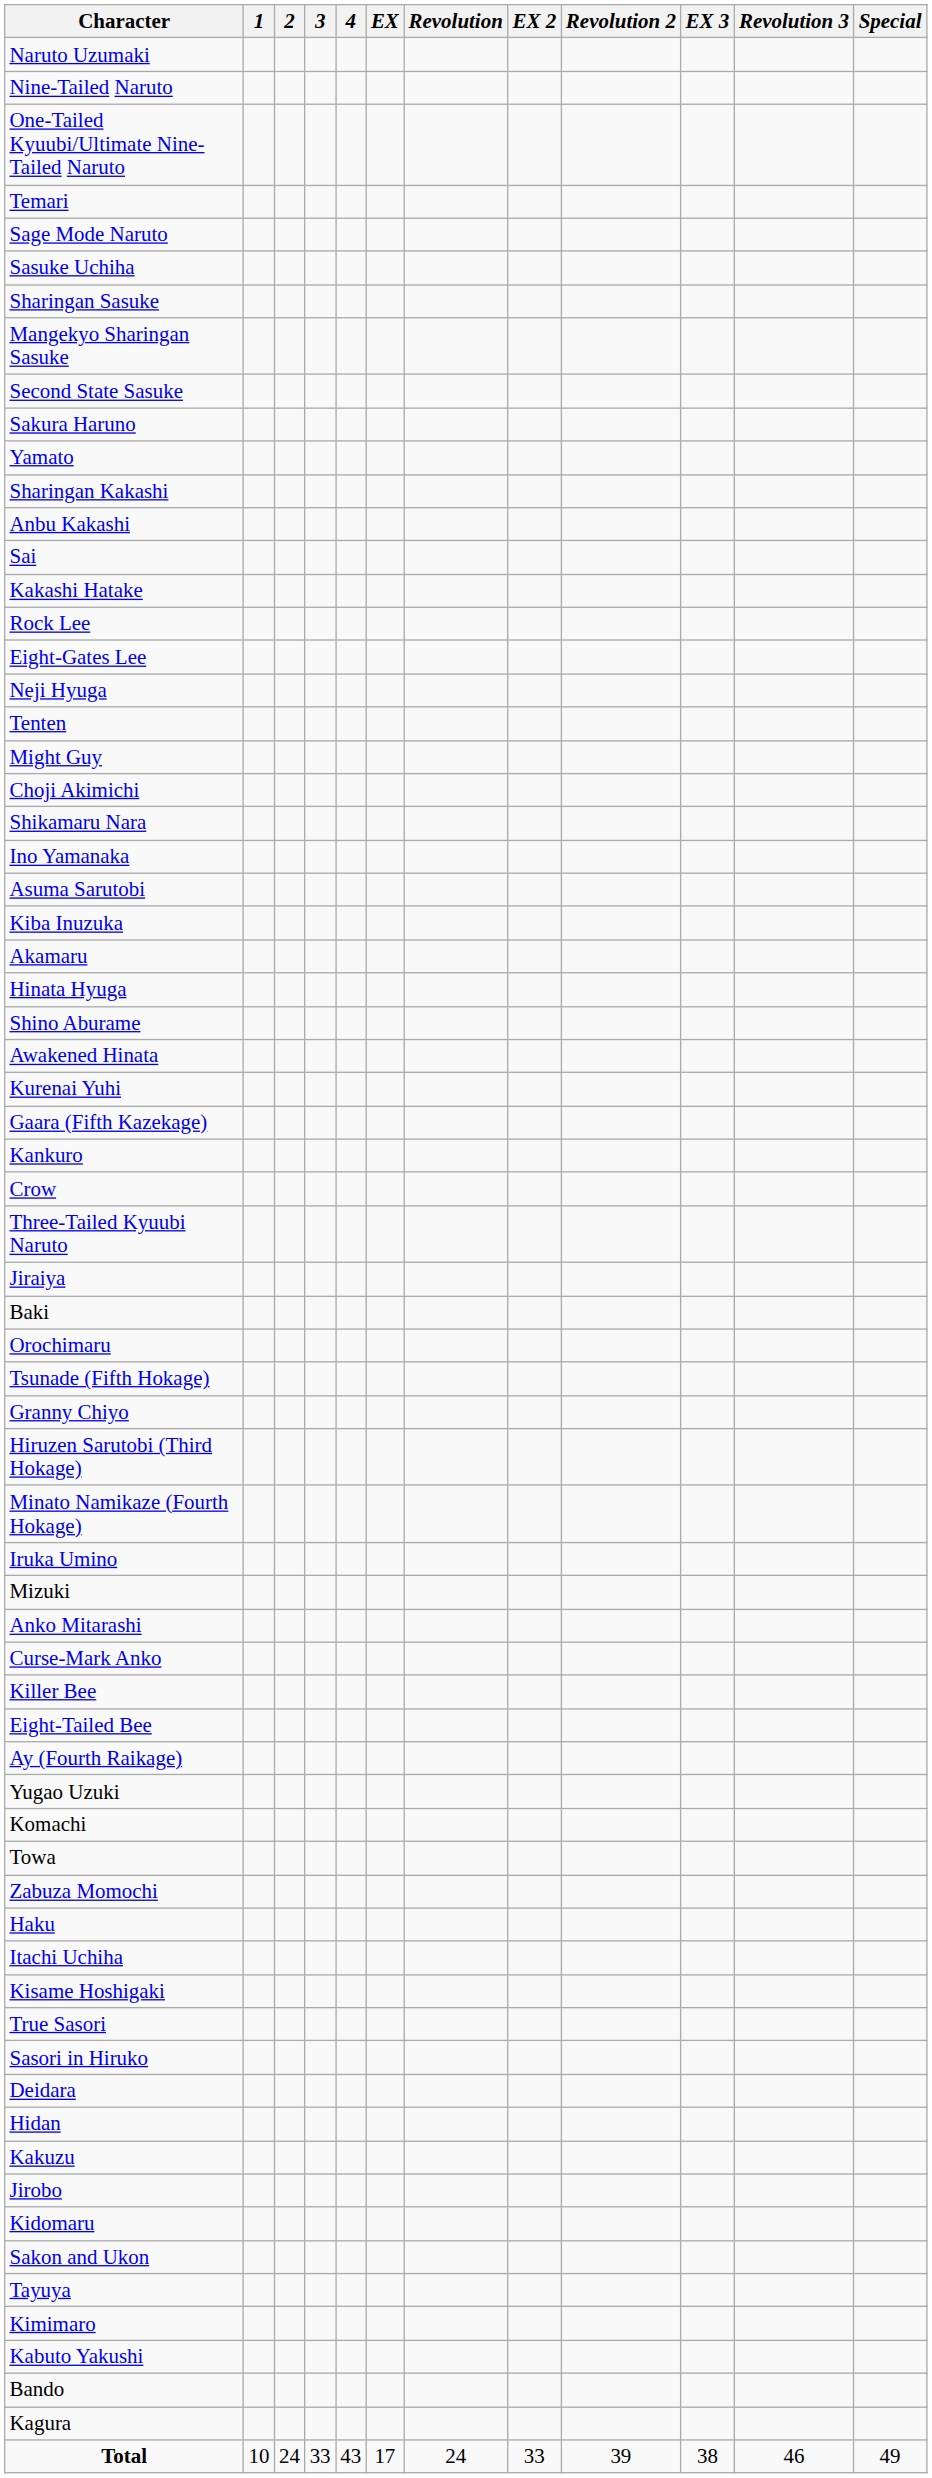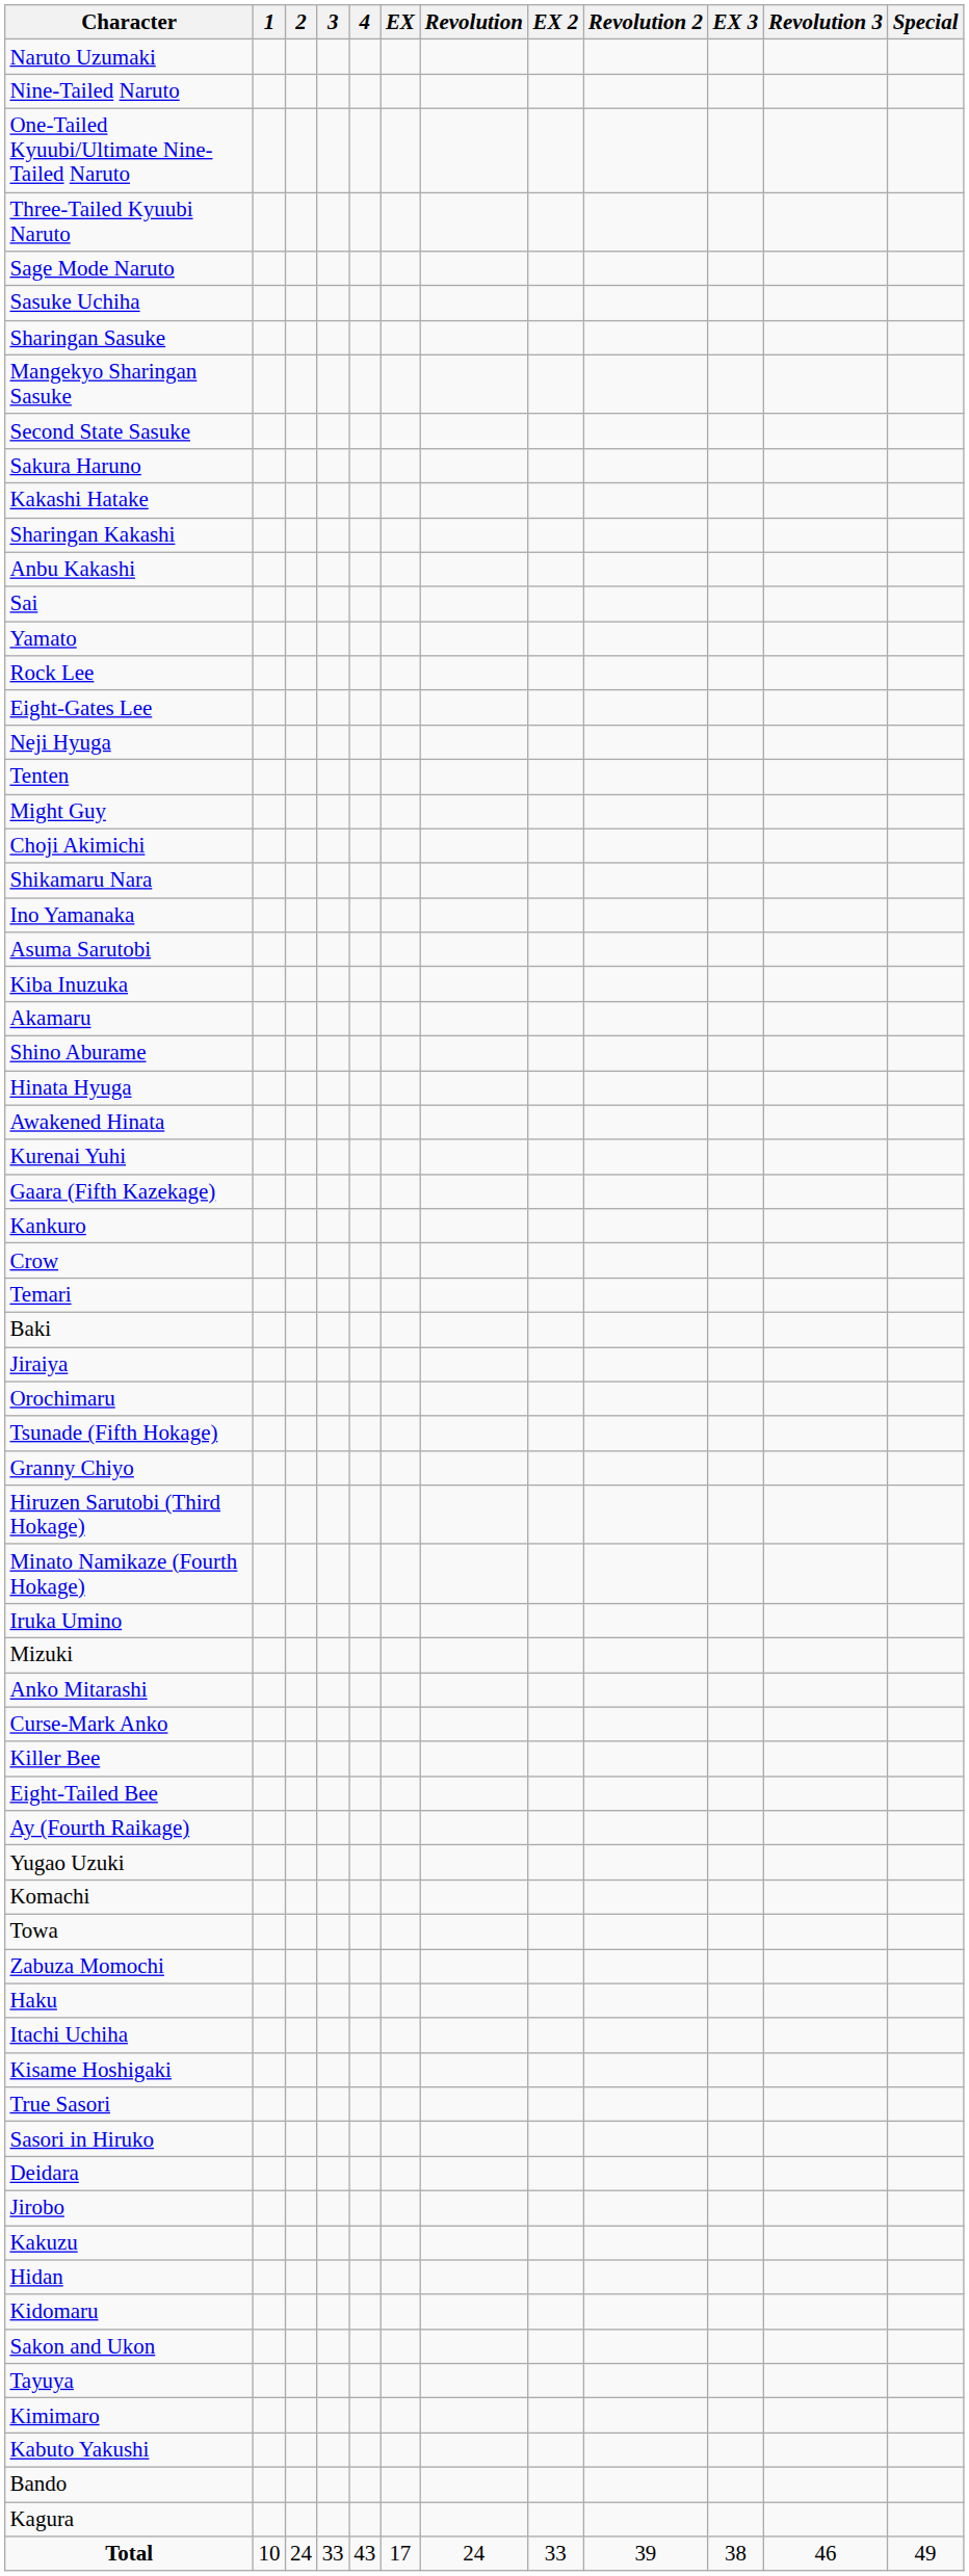rows swapped: Three-Tailed Kyuubi Naruto <-> Temari
rows swapped: Kakashi Hatake <-> Yamato
rows swapped: Shino Aburame <-> Hinata Hyuga
rows swapped: Baki <-> Jiraiya
rows swapped: Hidan <-> Jirobo
